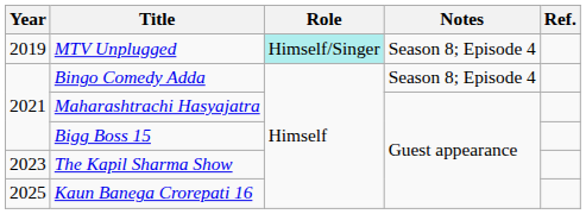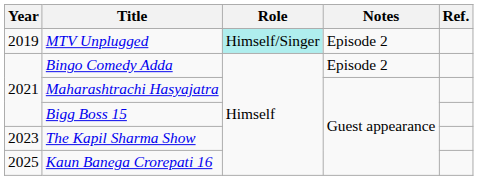MTV Unplugged | Notes: Season 8; Episode 4 -> Episode 2
Bingo Comedy Adda | Notes: Season 8; Episode 4 -> Episode 2
